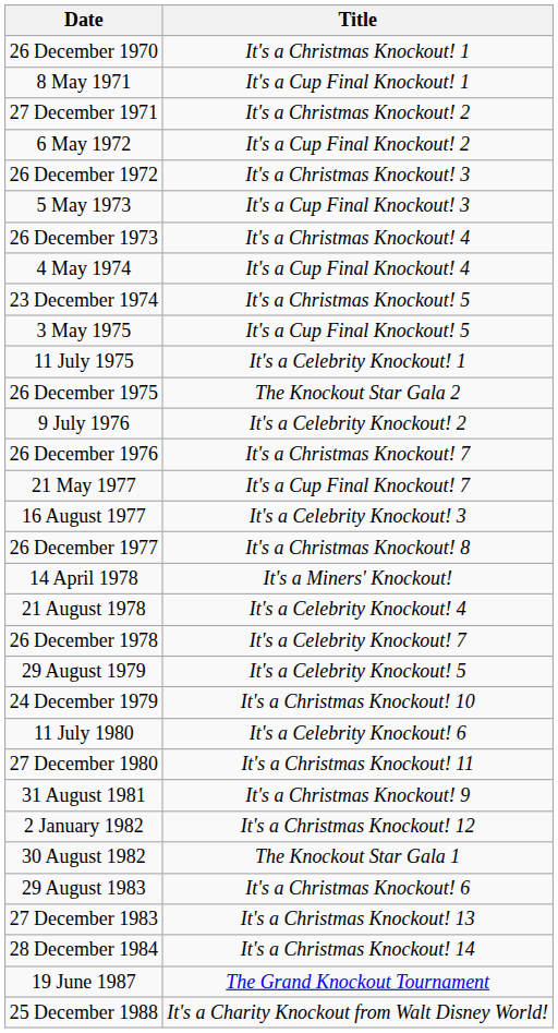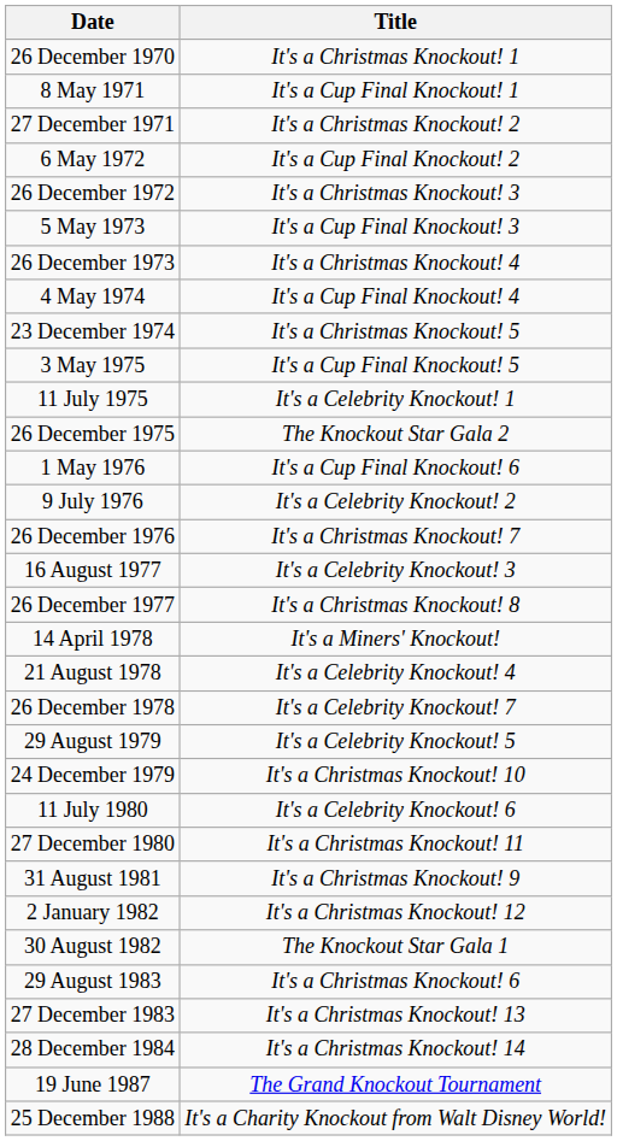+ row: 1 May 1976 | It's a Cup Final Knockout! 6
- row: 21 May 1977 | It's a Cup Final Knockout! 7
